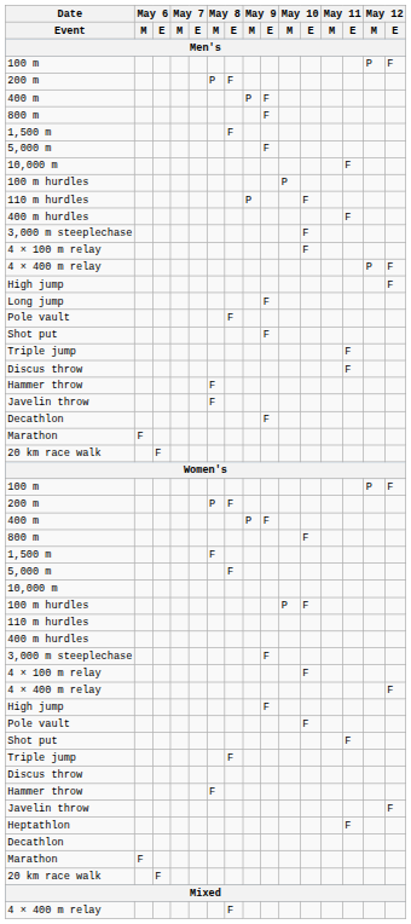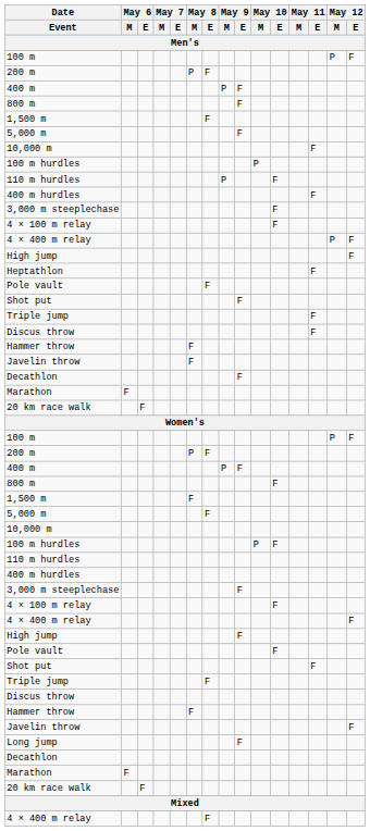rows swapped: Long jump <-> Heptathlon
